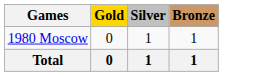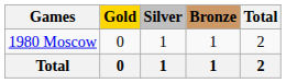+ column: Total | 2 | 2
